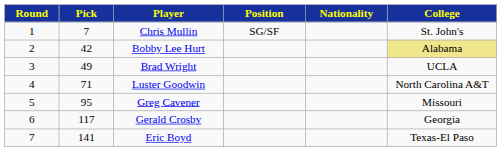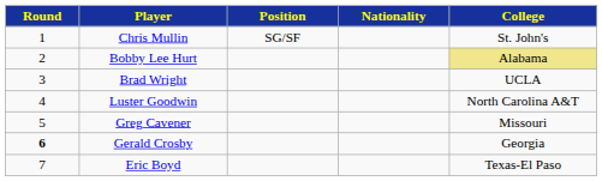- column: Pick | 7 | 42 | 49 | 71 | 95 | 117 | 141
Gerald Crosby | Round: normal -> bold
